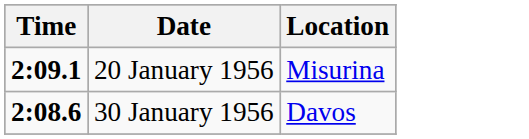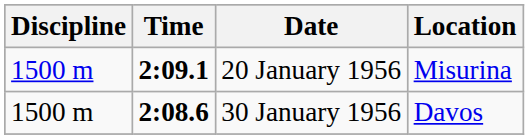+ column: Discipline | 1500 m | 1500 m
